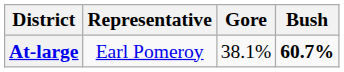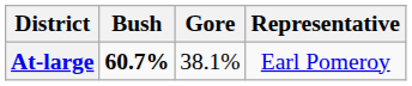columns swapped: Bush <-> Representative
